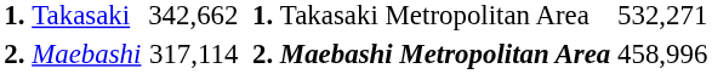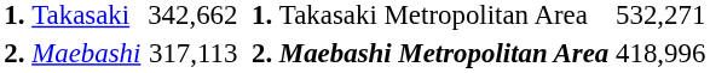Maebashi | column 3: 317,114 -> 317,113
Maebashi | column 6: 458,996 -> 418,996
